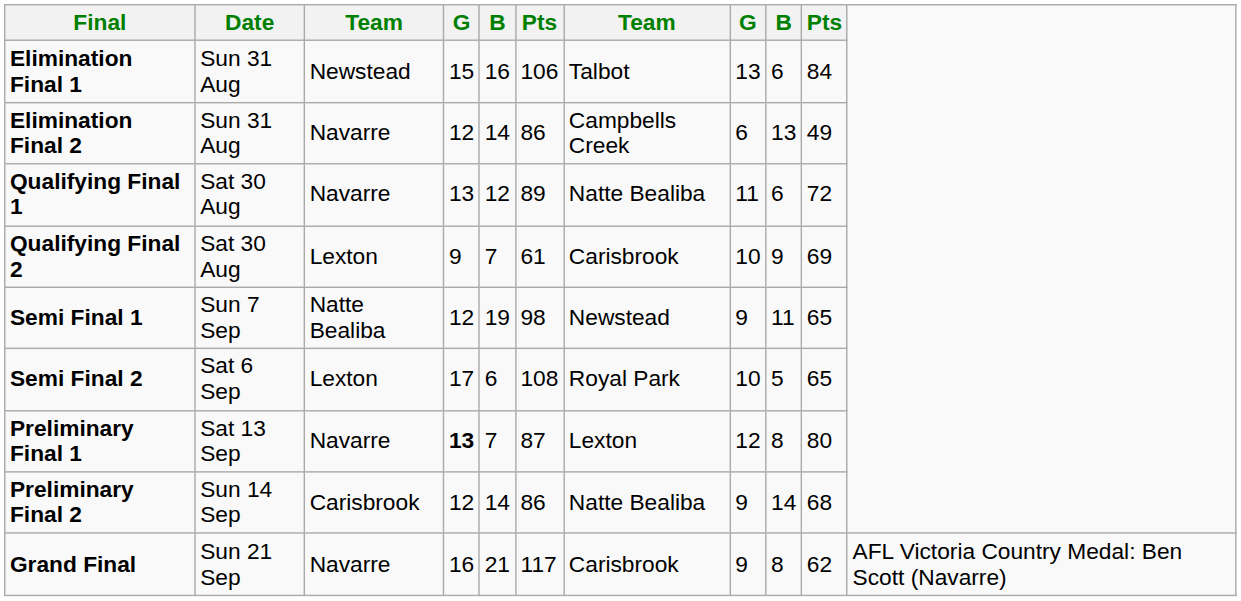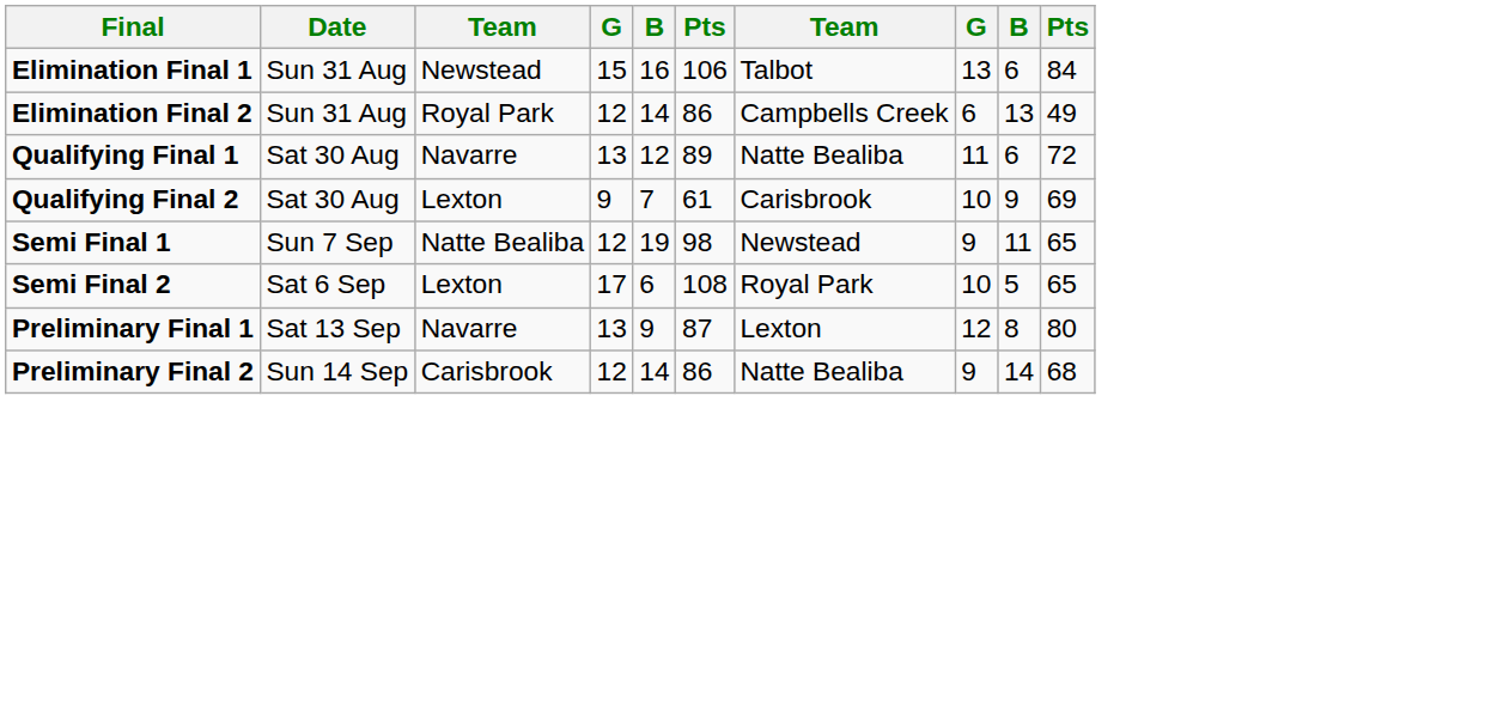Elimination Final 2 | column 3: Navarre -> Royal Park
Preliminary Final 1 | column 4: bold -> normal
Preliminary Final 1 | column 5: 7 -> 9
- row: Grand Final | Sun 21 Sep | Navarre | 16 | 21 | 117 | Carisbrook | 9 | 8 | 62 | AFL Victoria Country Medal: Ben Scott (Navarre)
